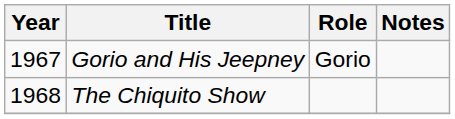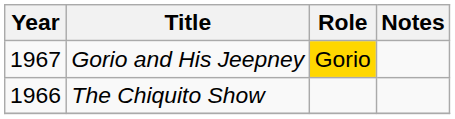Gorio and His Jeepney | Role: no background -> gold background
The Chiquito Show | Year: 1968 -> 1966
